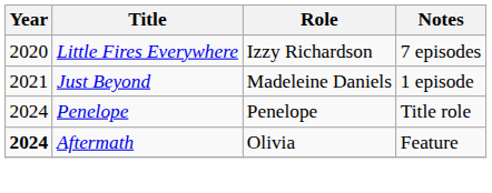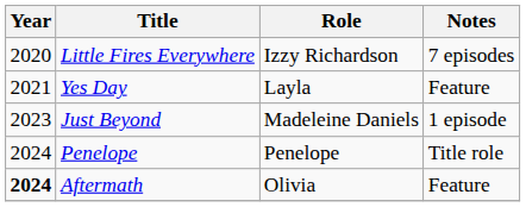+ row: 2021 | Yes Day | Layla | Feature
Just Beyond | Year: 2021 -> 2023
